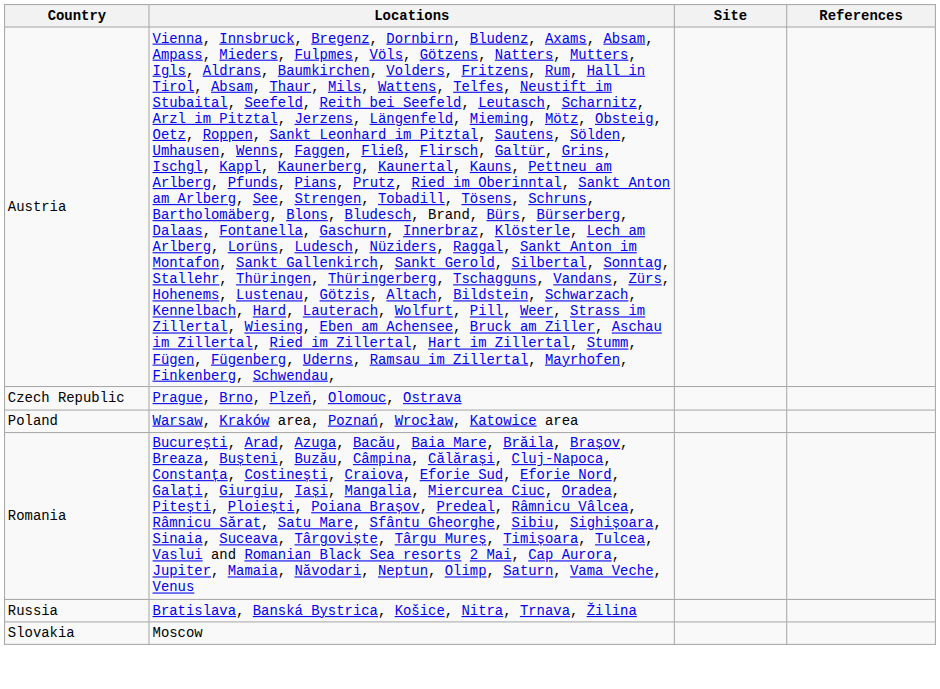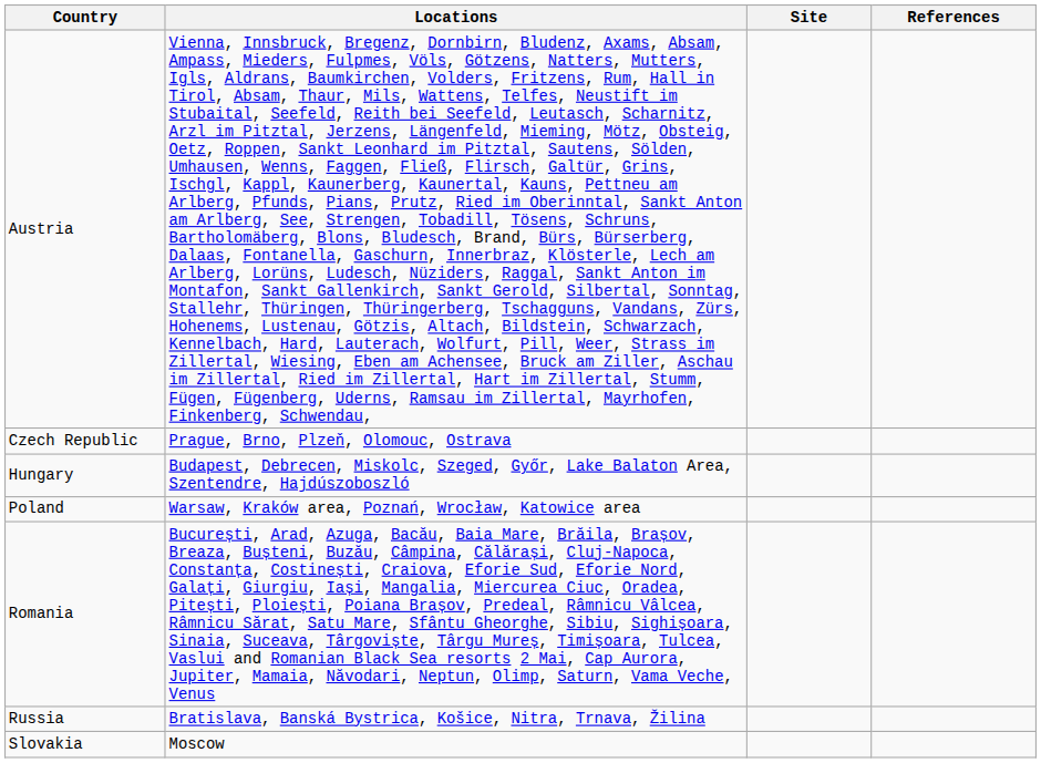+ row: Hungary | Budapest, Debrecen, Miskolc, Szeged, Győr, Lake Balaton Area, Szentendre, Hajdúszoboszló
